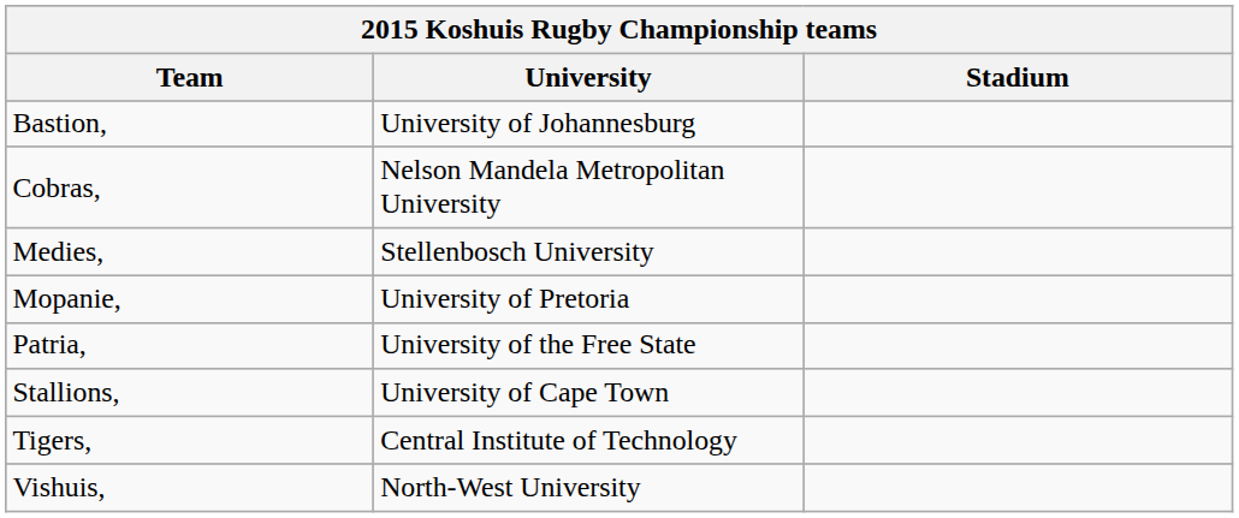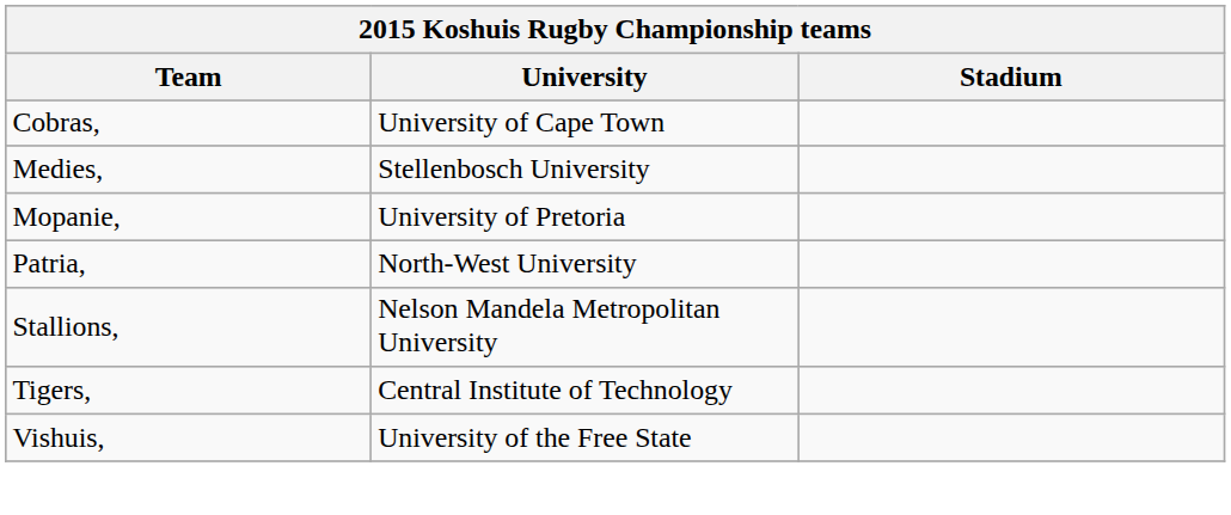- row: Bastion, | University of Johannesburg
Cobras, | University: Nelson Mandela Metropolitan University -> University of Cape Town
Patria, | University: University of the Free State -> North-West University
Stallions, | University: University of Cape Town -> Nelson Mandela Metropolitan University
Vishuis, | University: North-West University -> University of the Free State
